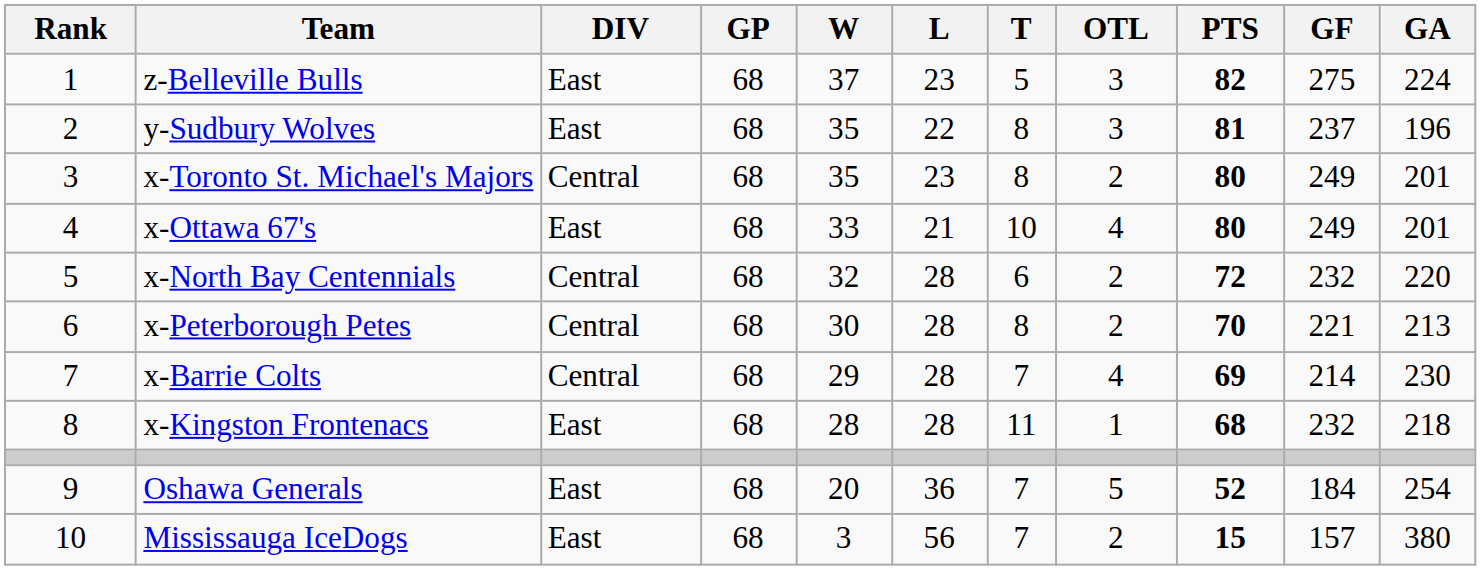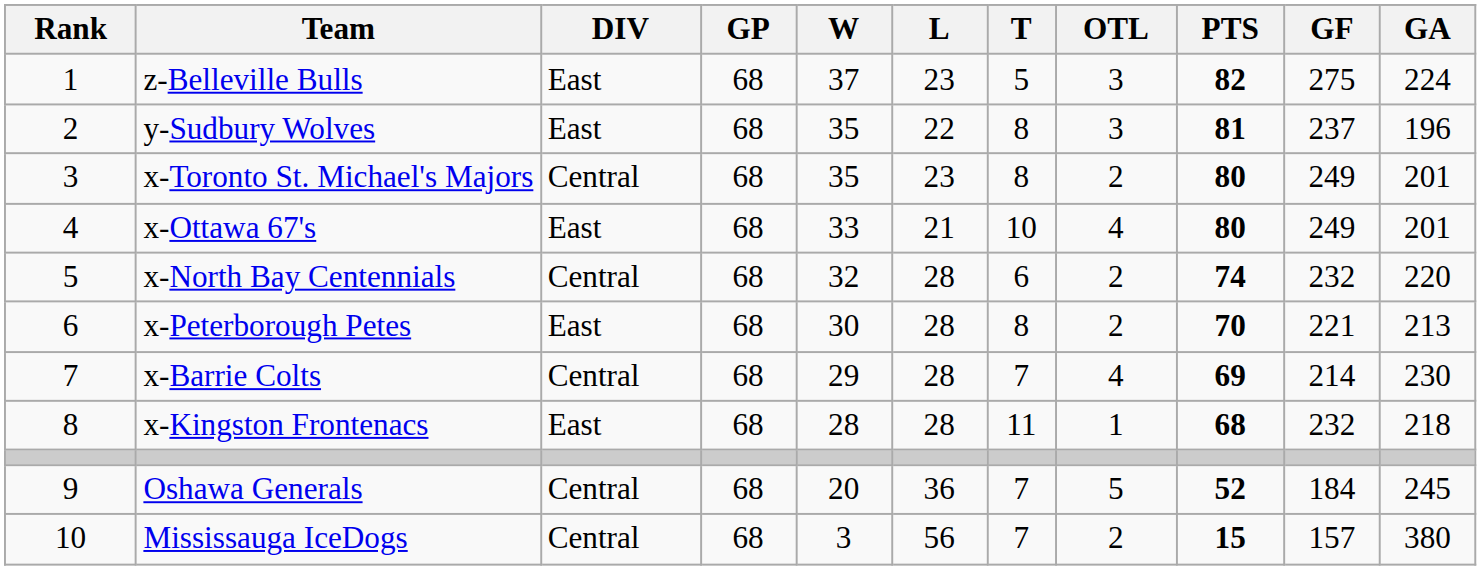x-North Bay Centennials | PTS: 72 -> 74
x-Peterborough Petes | DIV: Central -> East
Oshawa Generals | DIV: East -> Central
Oshawa Generals | GA: 254 -> 245
Mississauga IceDogs | DIV: East -> Central
